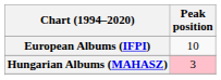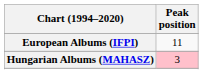European Albums (IFPI) | Peak position: 10 -> 11
